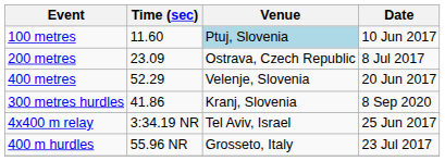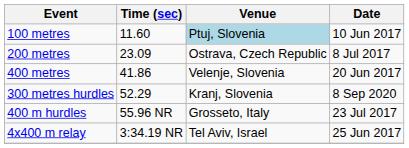400 metres | Time (sec): 52.29 -> 41.86
300 metres hurdles | Time (sec): 41.86 -> 52.29
rows swapped: 400 m hurdles <-> 4x400 m relay
